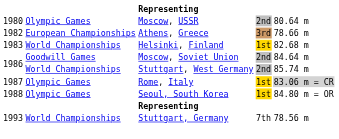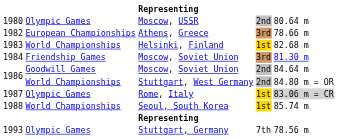+ row: 1984 | Friendship Games | Moscow, Soviet Union | 3rd | 81.30 m
1986 / Stuttgart, West Germany | column 5: 85.74 m -> 84.80 m = OR
1988 | column 2: Olympic Games -> World Championships
1988 | column 5: 84.80 m = OR -> 85.74 m
1993 | column 2: World Championships -> Olympic Games
